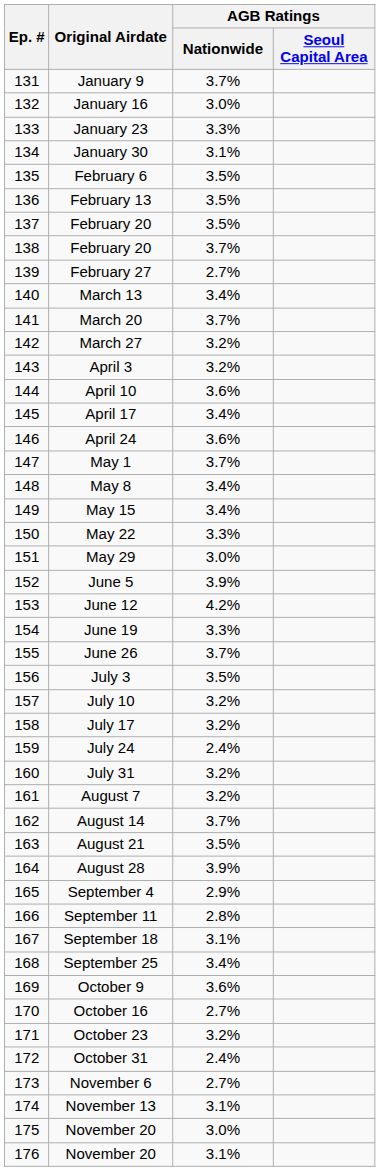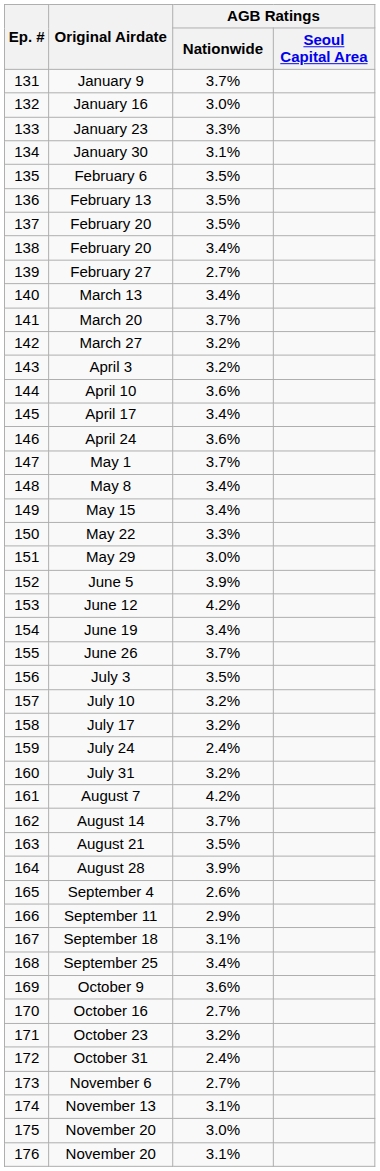138 / February 20 | AGB Ratings / Nationwide: 3.7% -> 3.4%
June 19 | AGB Ratings / Nationwide: 3.3% -> 3.4%
August 7 | AGB Ratings / Nationwide: 3.2% -> 4.2%
September 4 | AGB Ratings / Nationwide: 2.9% -> 2.6%
September 11 | AGB Ratings / Nationwide: 2.8% -> 2.9%
